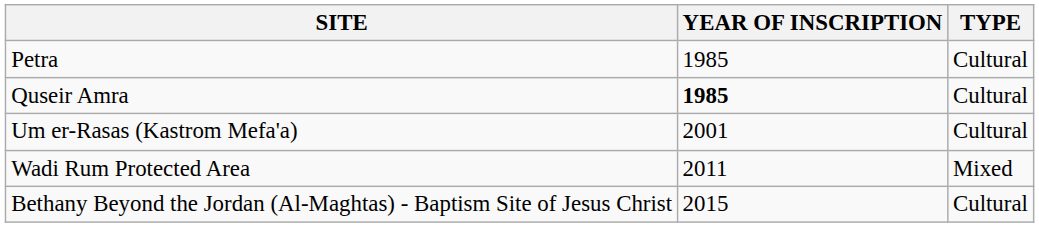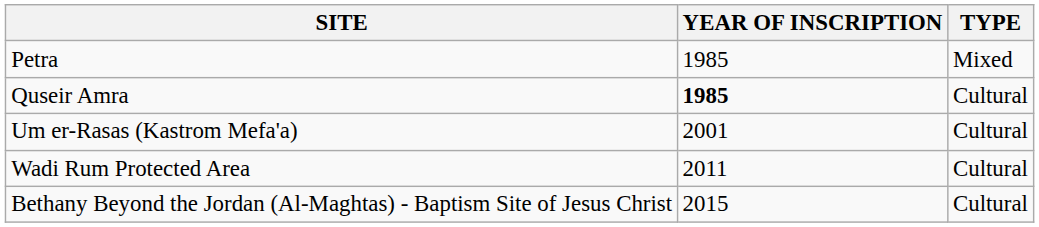Petra | TYPE: Cultural -> Mixed
Wadi Rum Protected Area | TYPE: Mixed -> Cultural
